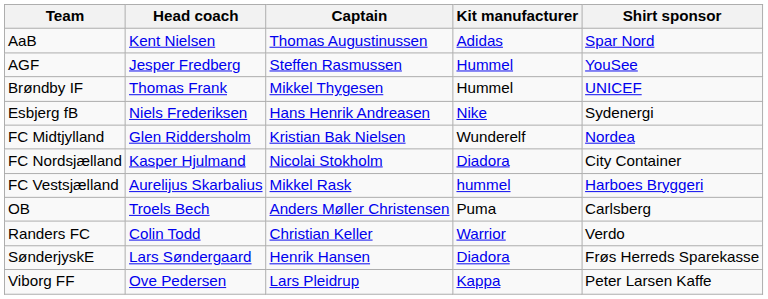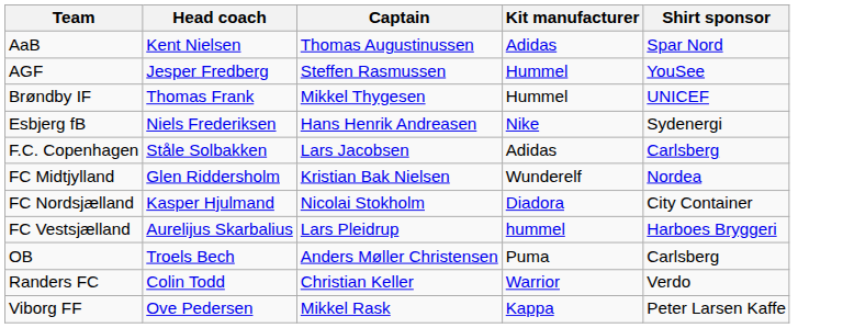+ row: F.C. Copenhagen | Ståle Solbakken | Lars Jacobsen | Adidas | Carlsberg
FC Vestsjælland | Captain: Mikkel Rask -> Lars Pleidrup
- row: SønderjyskE | Lars Søndergaard | Henrik Hansen | Diadora | Frøs Herreds Sparekasse
Viborg FF | Captain: Lars Pleidrup -> Mikkel Rask
